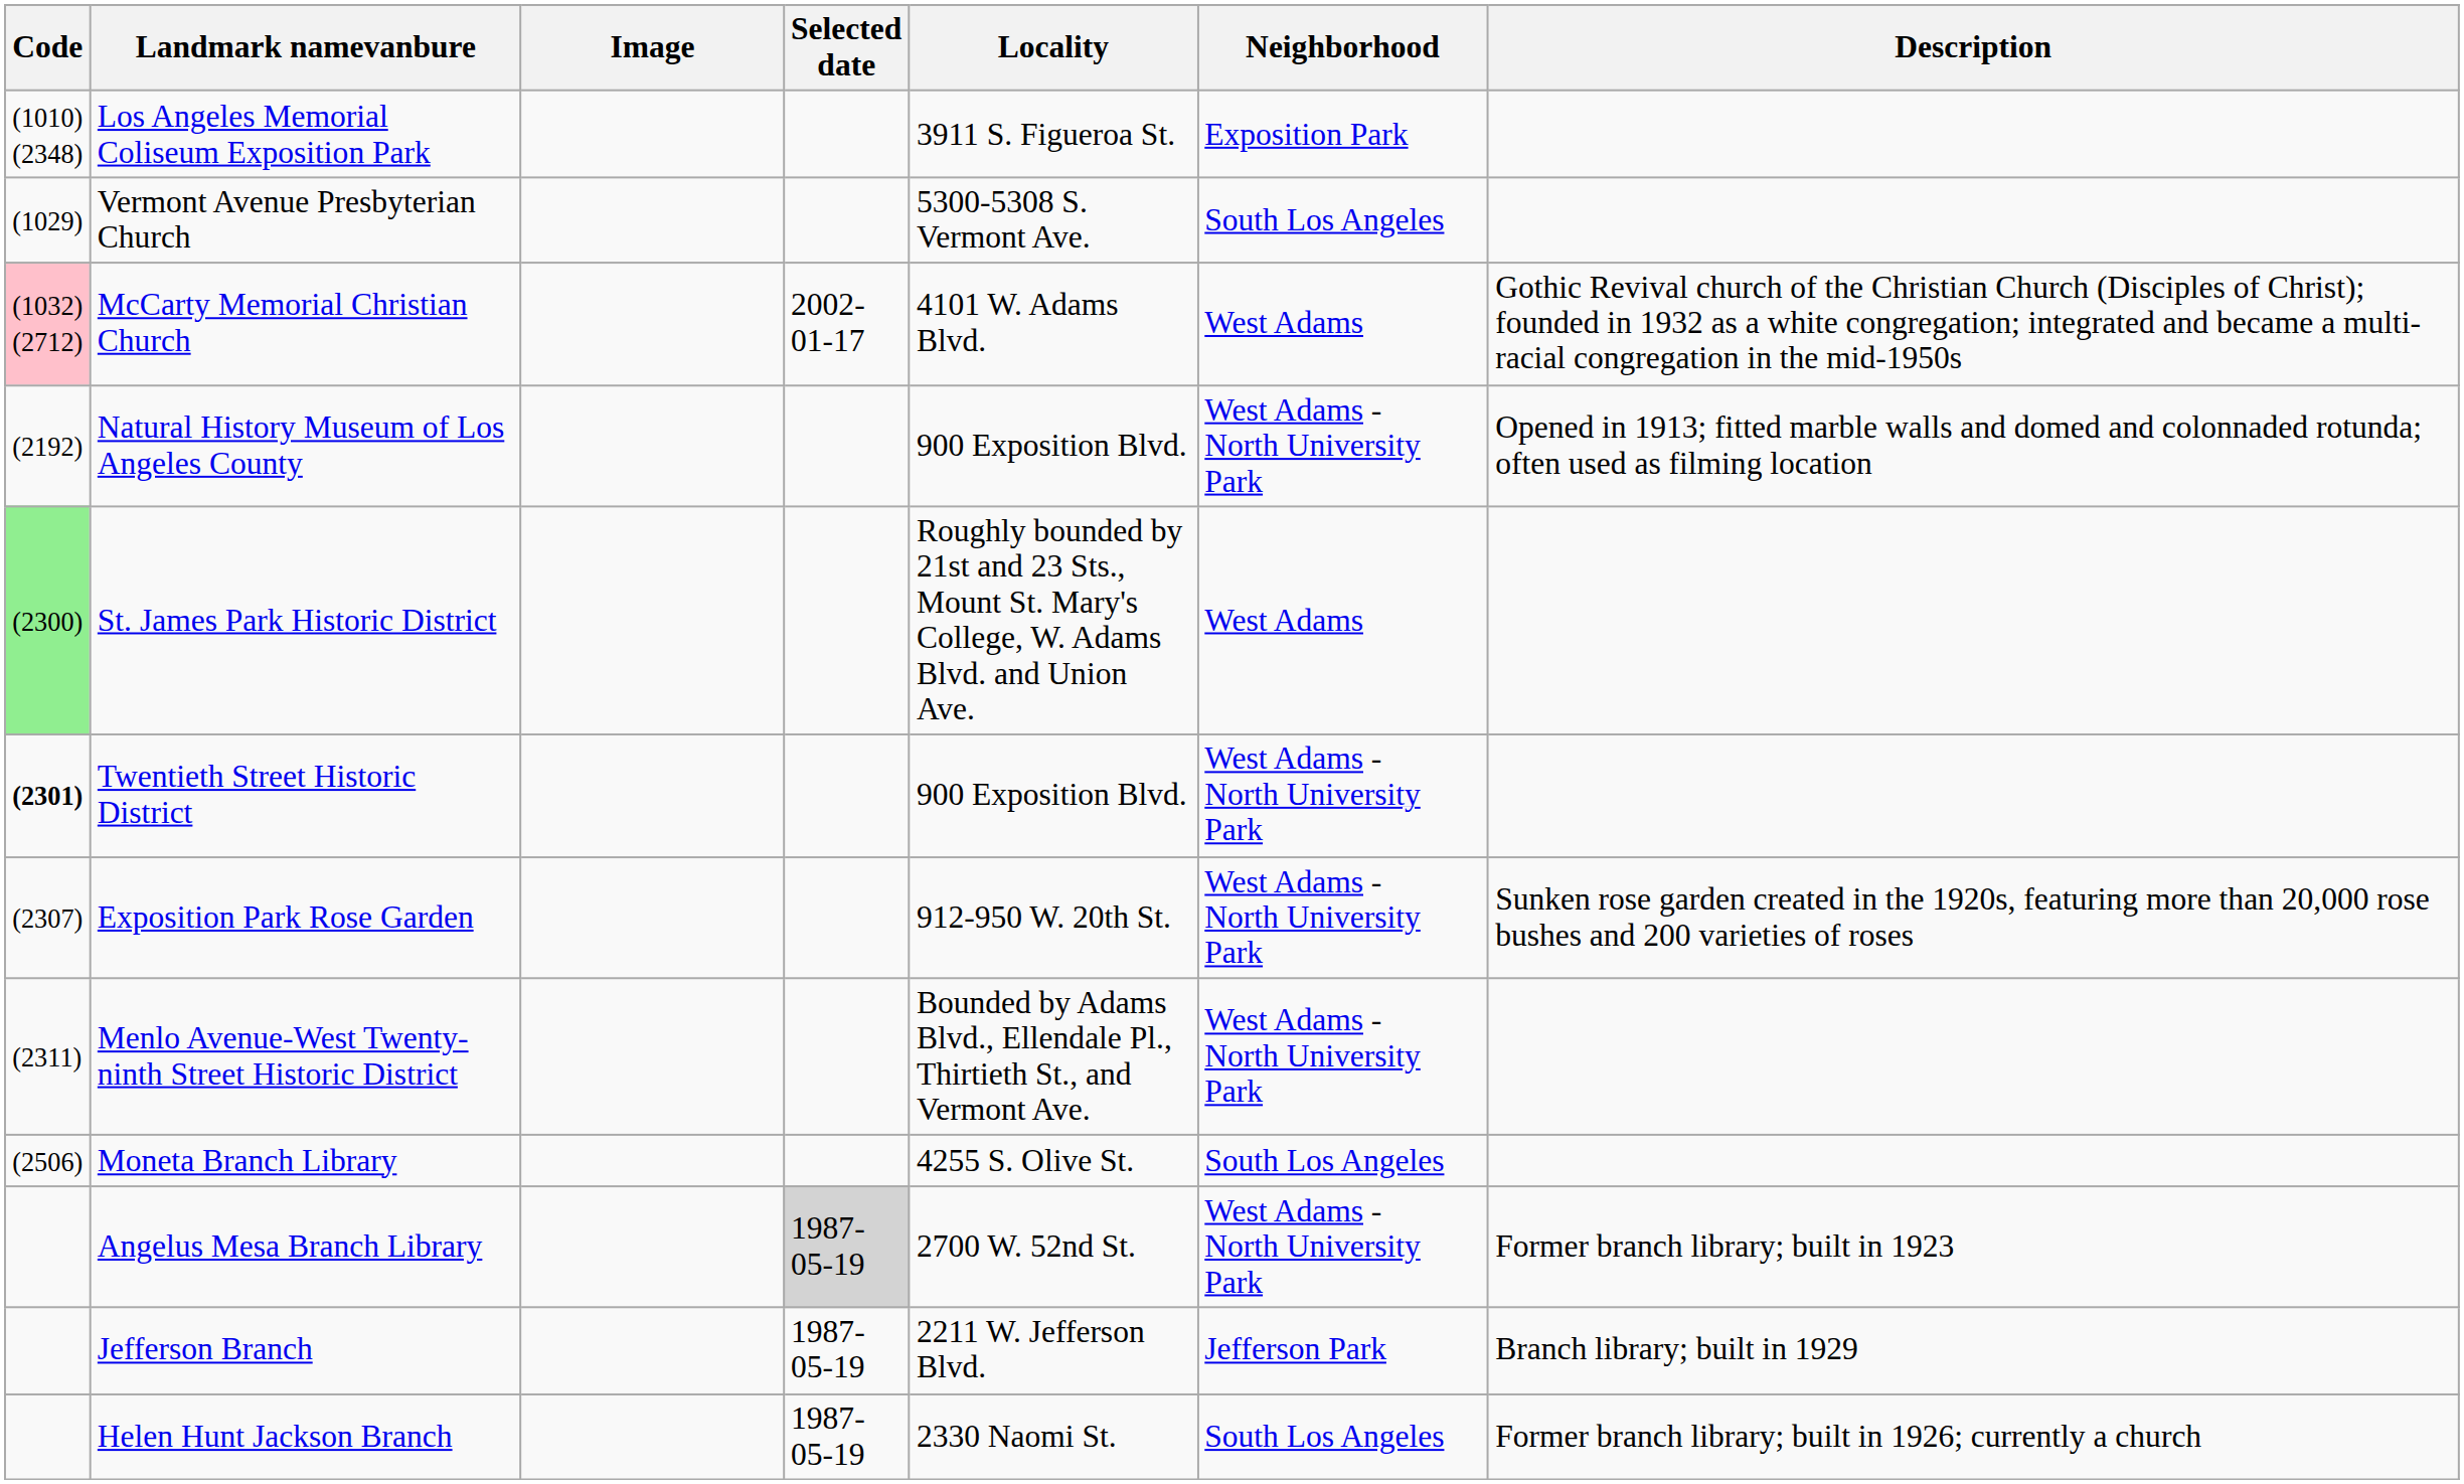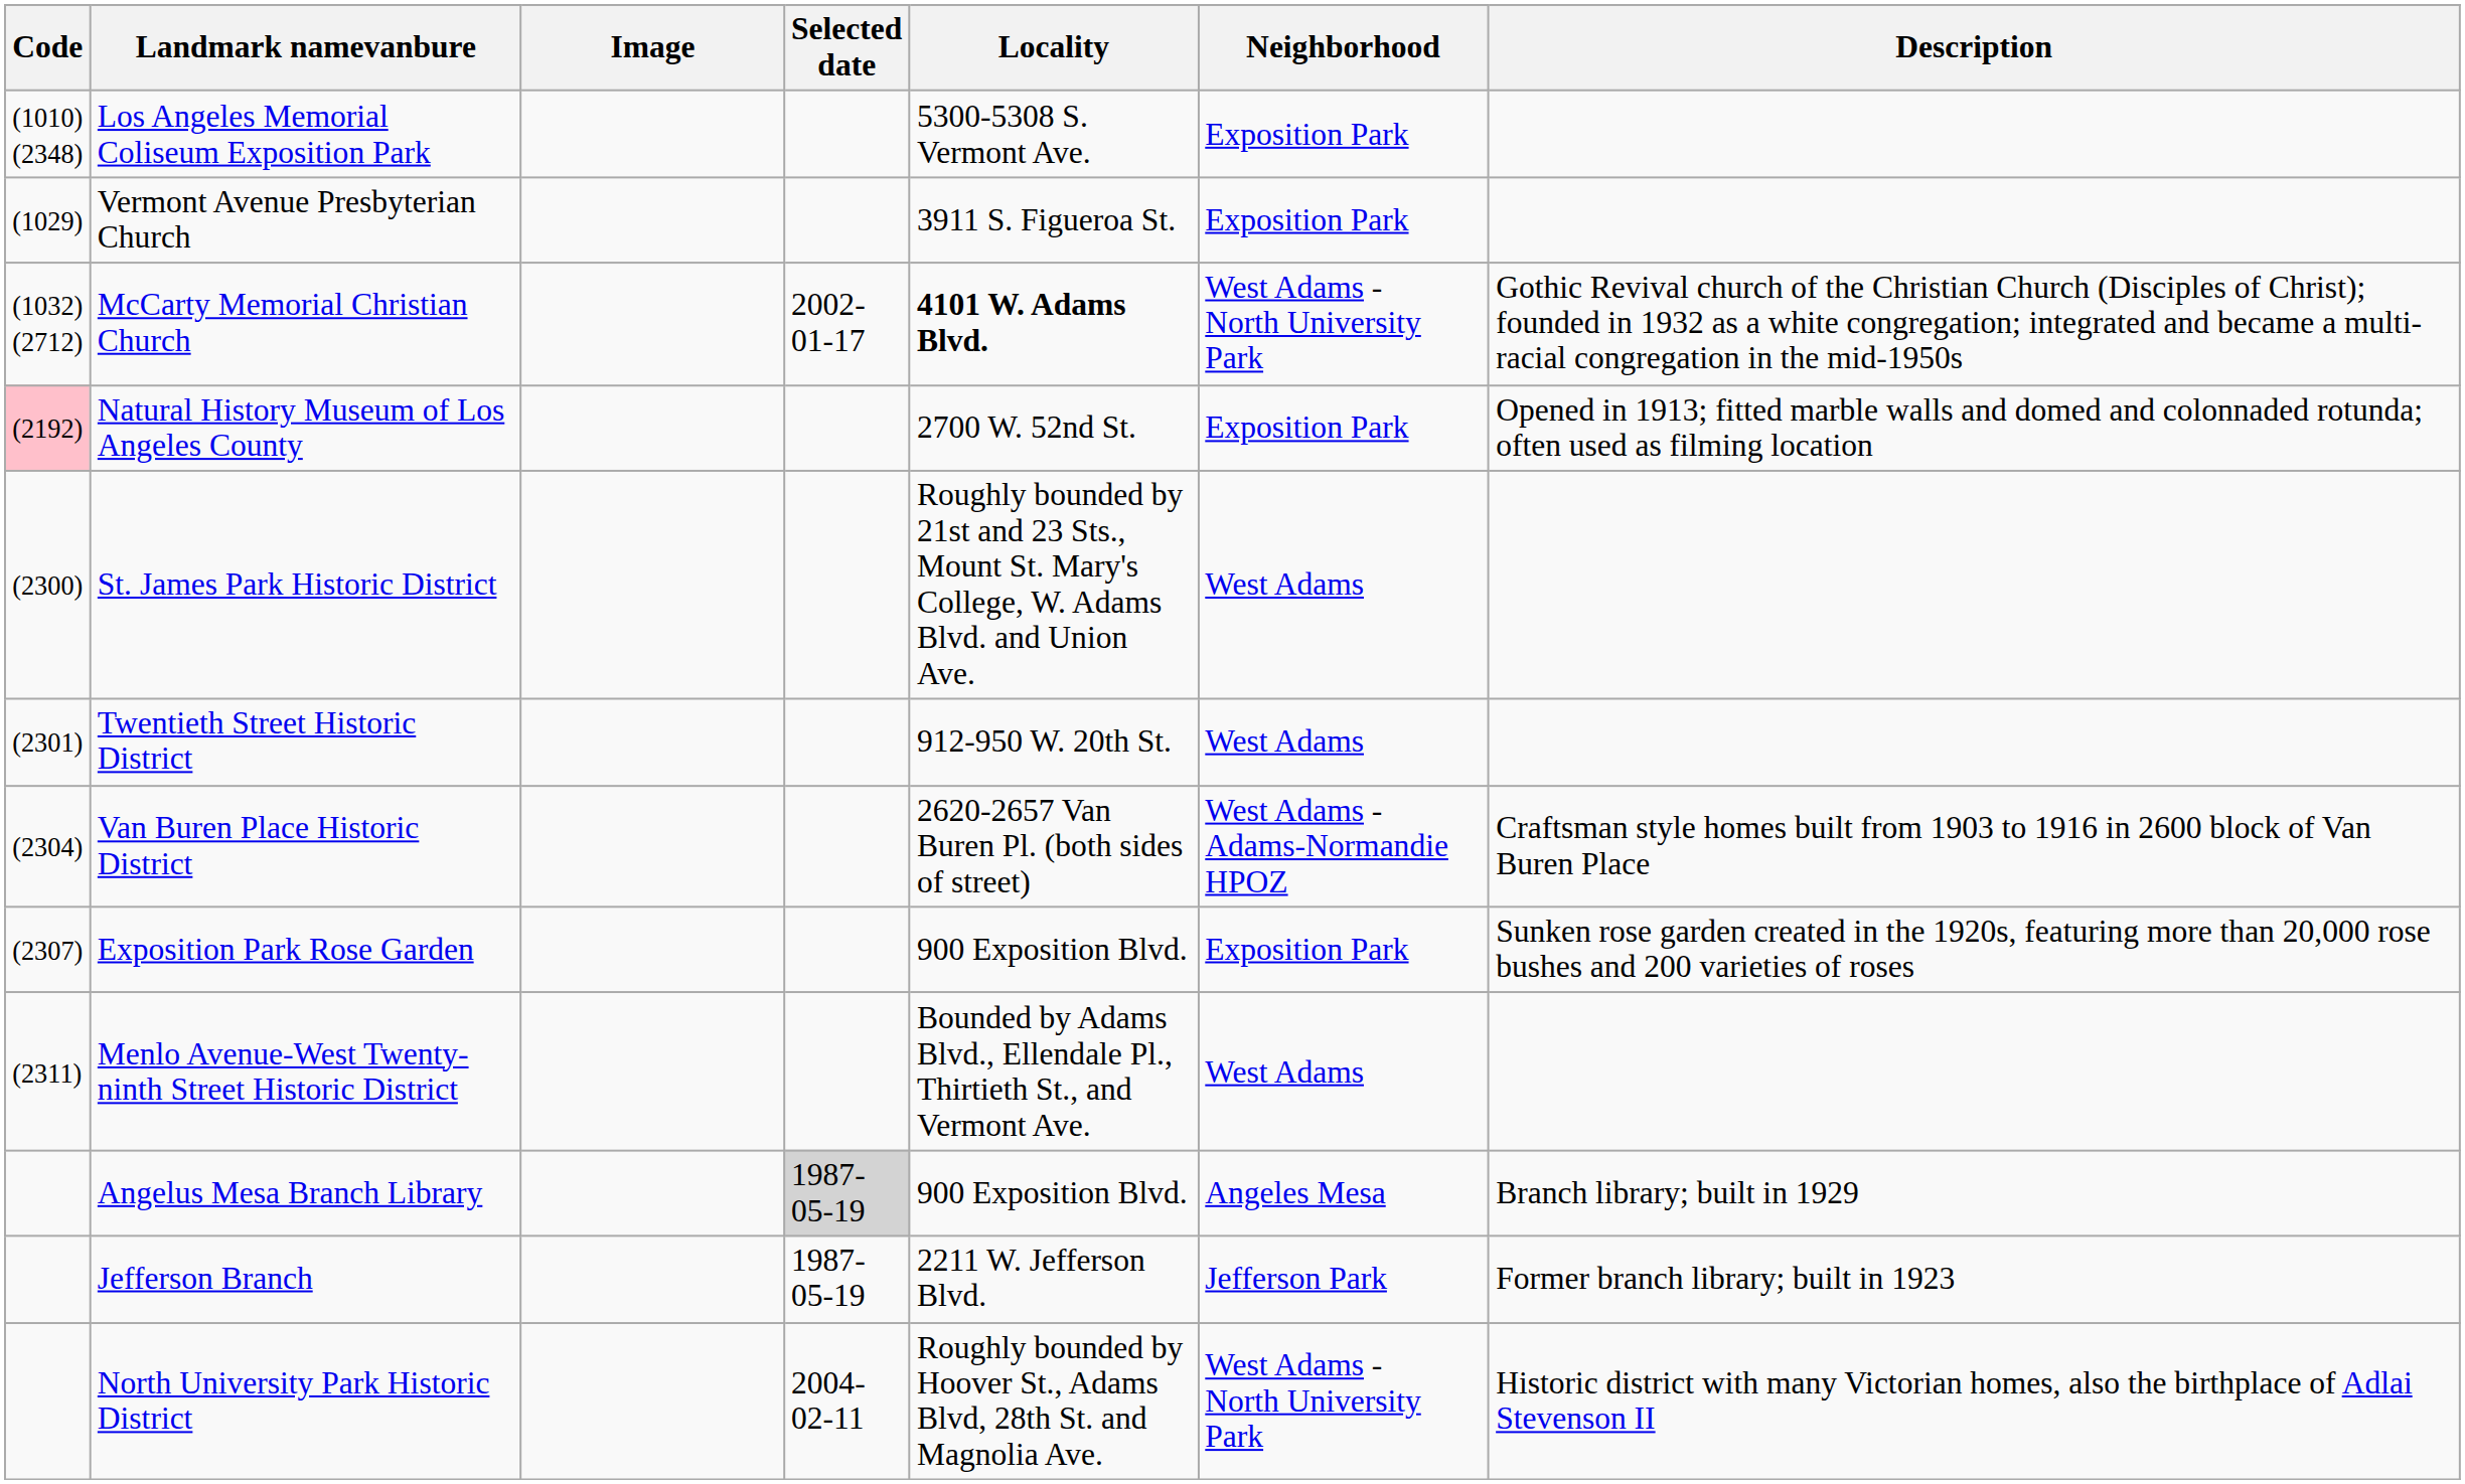Los Angeles Memorial Coliseum Exposition Park | Locality: 3911 S. Figueroa St. -> 5300-5308 S. Vermont Ave.
Vermont Avenue Presbyterian Church | Locality: 5300-5308 S. Vermont Ave. -> 3911 S. Figueroa St.
Vermont Avenue Presbyterian Church | Neighborhood: South Los Angeles -> Exposition Park
McCarty Memorial Christian Church | Code: pink background -> no background
McCarty Memorial Christian Church | Locality: normal -> bold
McCarty Memorial Christian Church | Neighborhood: West Adams -> West Adams - North University Park
Natural History Museum of Los Angeles County | Code: no background -> pink background
Natural History Museum of Los Angeles County | Locality: 900 Exposition Blvd. -> 2700 W. 52nd St.
Natural History Museum of Los Angeles County | Neighborhood: West Adams - North University Park -> Exposition Park
St. James Park Historic District | Code: lightgreen background -> no background
Twentieth Street Historic District | Code: bold -> normal
Twentieth Street Historic District | Locality: 900 Exposition Blvd. -> 912-950 W. 20th St.
Twentieth Street Historic District | Neighborhood: West Adams - North University Park -> West Adams
+ row: (2304) | Van Buren Place Historic District | 2620-2657 Van Buren Pl. (both sides of street) | West Adams - Adams-Normandie HPOZ | Craftsman style homes built from 1903 to 1916 in 2600 block of Van Buren Place
Exposition Park Rose Garden | Locality: 912-950 W. 20th St. -> 900 Exposition Blvd.
Exposition Park Rose Garden | Neighborhood: West Adams - North University Park -> Exposition Park
Menlo Avenue-West Twenty-ninth Street Historic District | Neighborhood: West Adams - North University Park -> West Adams
- row: (2506) | Moneta Branch Library | 4255 S. Olive St. | South Los Angeles
Angelus Mesa Branch Library | Locality: 2700 W. 52nd St. -> 900 Exposition Blvd.
Angelus Mesa Branch Library | Neighborhood: West Adams - North University Park -> Angeles Mesa
Angelus Mesa Branch Library | Description: Former branch library; built in 1923 -> Branch library; built in 1929
Jefferson Branch | Description: Branch library; built in 1929 -> Former branch library; built in 1923
- row: Helen Hunt Jackson Branch | 1987-05-19 | 2330 Naomi St. | South Los Angeles | Former branch library; built in 1926; currently a church
+ row: North University Park Historic District | 2004-02-11 | Roughly bounded by Hoover St., Adams Blvd, 28th St. and Magnolia Ave. | West Adams - North University Park | Historic district with many Victorian homes, also the birthplace of Adlai Stevenson II
